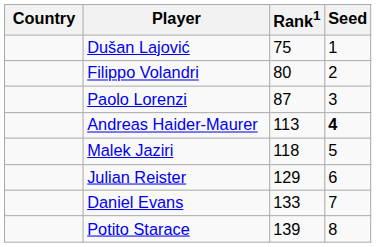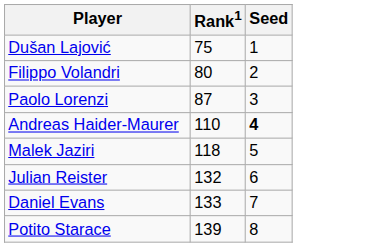- column: Country
Andreas Haider-Maurer | Rank1: 113 -> 110
Julian Reister | Rank1: 129 -> 132
